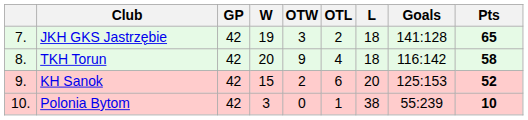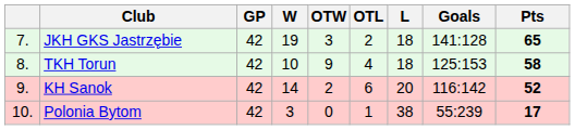TKH Torun | W: 20 -> 10
TKH Torun | Goals: 116:142 -> 125:153
KH Sanok | W: 15 -> 14
KH Sanok | Goals: 125:153 -> 116:142
Polonia Bytom | Pts: 10 -> 17
